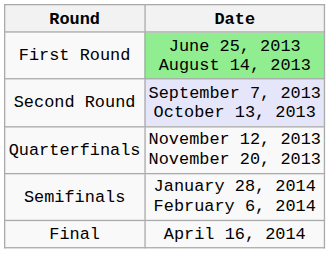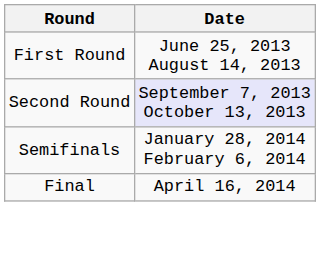First Round | Date: lightgreen background -> no background
- row: Quarterfinals | November 12, 2013 November 20, 2013
